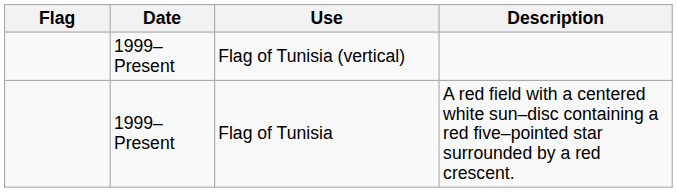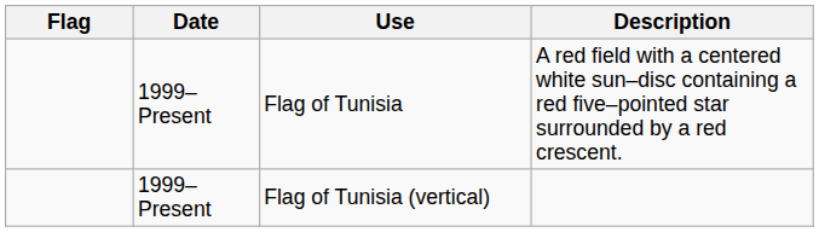rows swapped: Flag of Tunisia <-> Flag of Tunisia (vertical)
